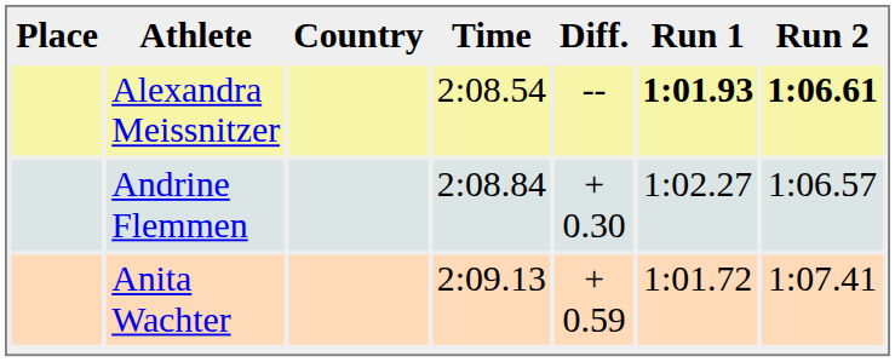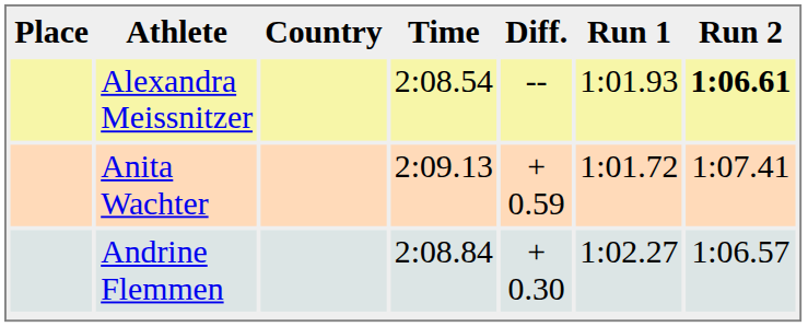Alexandra Meissnitzer | Run 1: bold -> normal
rows swapped: Andrine Flemmen <-> Anita Wachter
